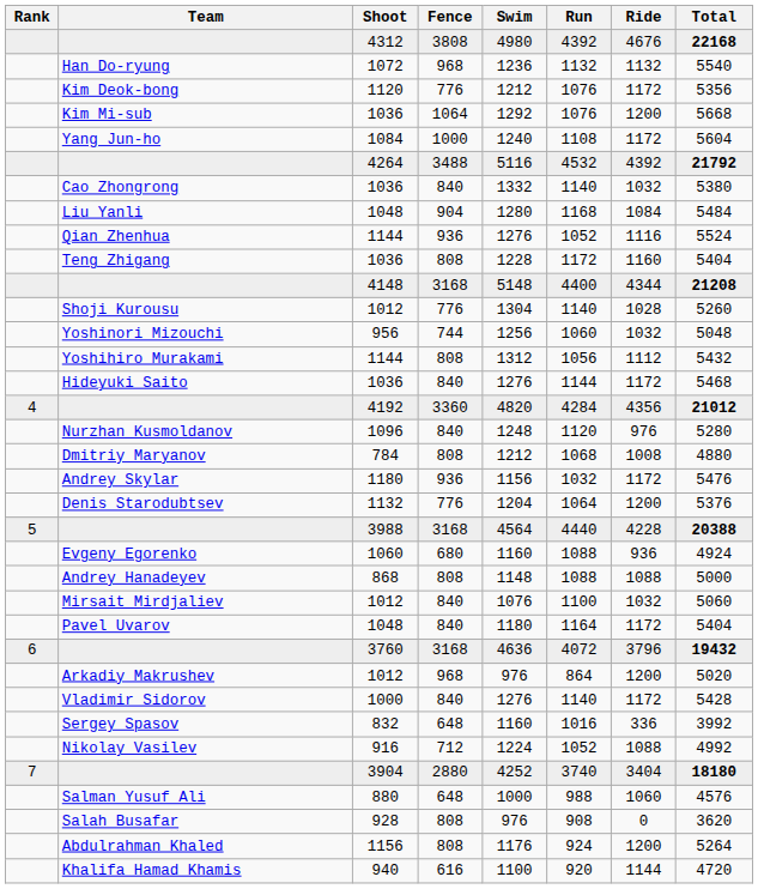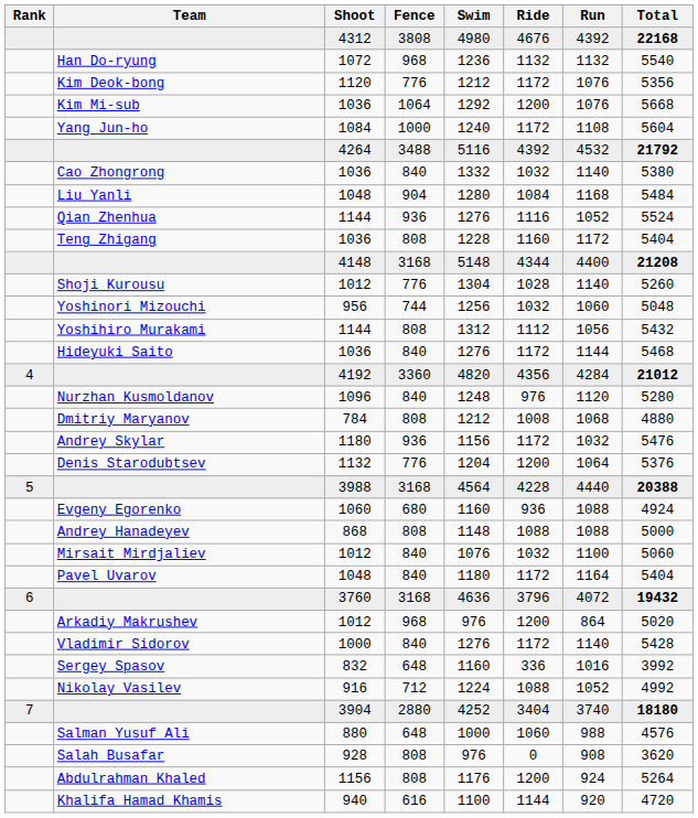columns swapped: Ride <-> Run
